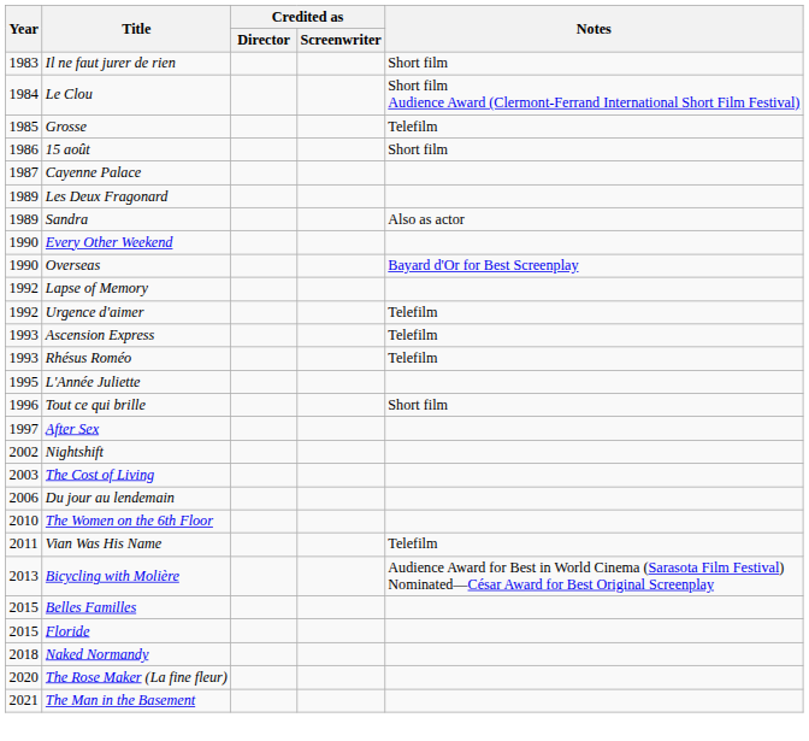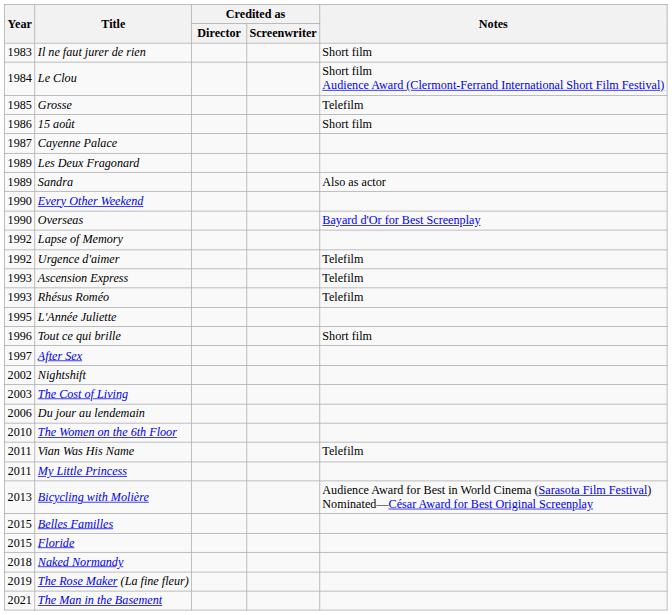+ row: 2011 | My Little Princess
The Rose Maker (La fine fleur) | Year: 2020 -> 2019
